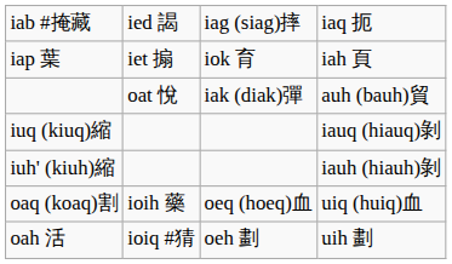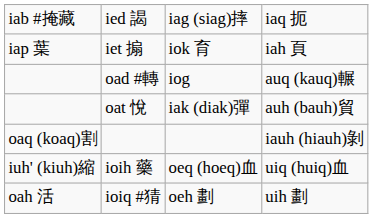+ row: oad #轉 | iog | auq (kauq)輾
- row: iuq (kiuq)縮 | iauq (hiauq)剝
iauh (hiauh)剝 | column 1: iuh' (kiuh)縮 -> oaq (koaq)割
uiq (huiq)血 | column 1: oaq (koaq)割 -> iuh' (kiuh)縮
